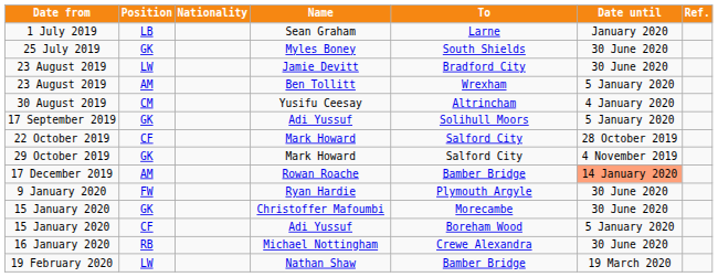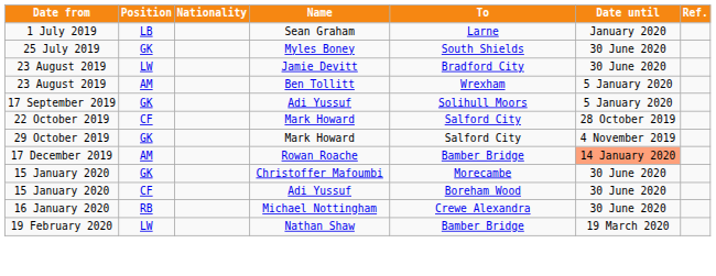- row: 30 August 2019 | CM | Yusifu Ceesay | Altrincham | 4 January 2020
- row: 9 January 2020 | FW | Ryan Hardie | Plymouth Argyle | 30 June 2020
15 January 2020 / Adi Yussuf | Date until: 5 January 2020 -> 30 June 2020
